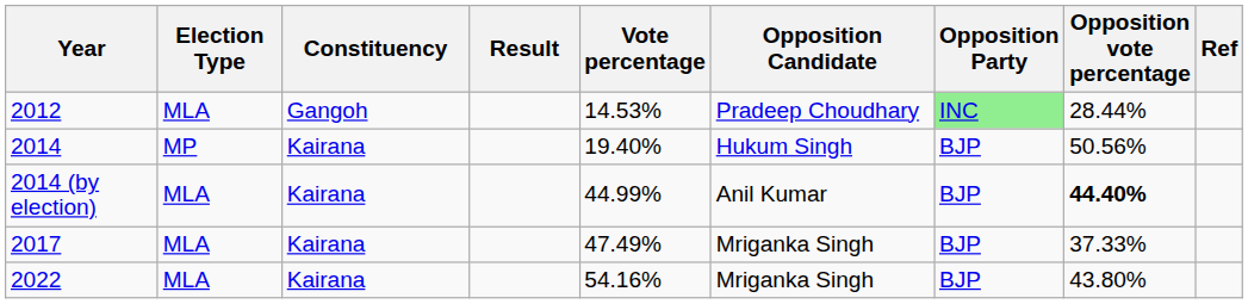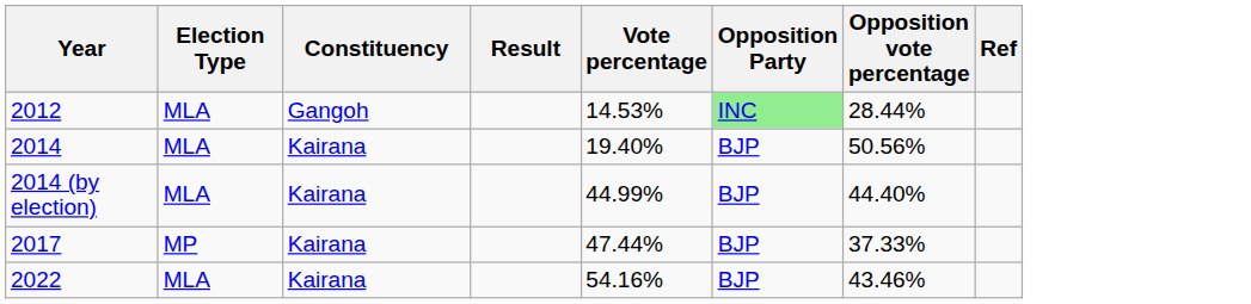- column: Opposition Candidate | Pradeep Choudhary | Hukum Singh | Anil Kumar | Mriganka Singh | Mriganka Singh
2014 | Election Type: MP -> MLA
2014 (by election) | Opposition vote percentage: bold -> normal
2017 | Election Type: MLA -> MP
2017 | Vote percentage: 47.49% -> 47.44%
2022 | Opposition vote percentage: 43.80% -> 43.46%
